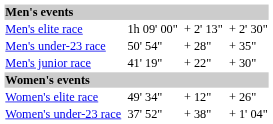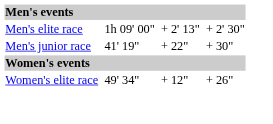- row: Men's under-23 race | 50' 54" | + 28" | + 35"
- row: Women's under-23 race | 37' 52" | + 38" | + 1' 04"
